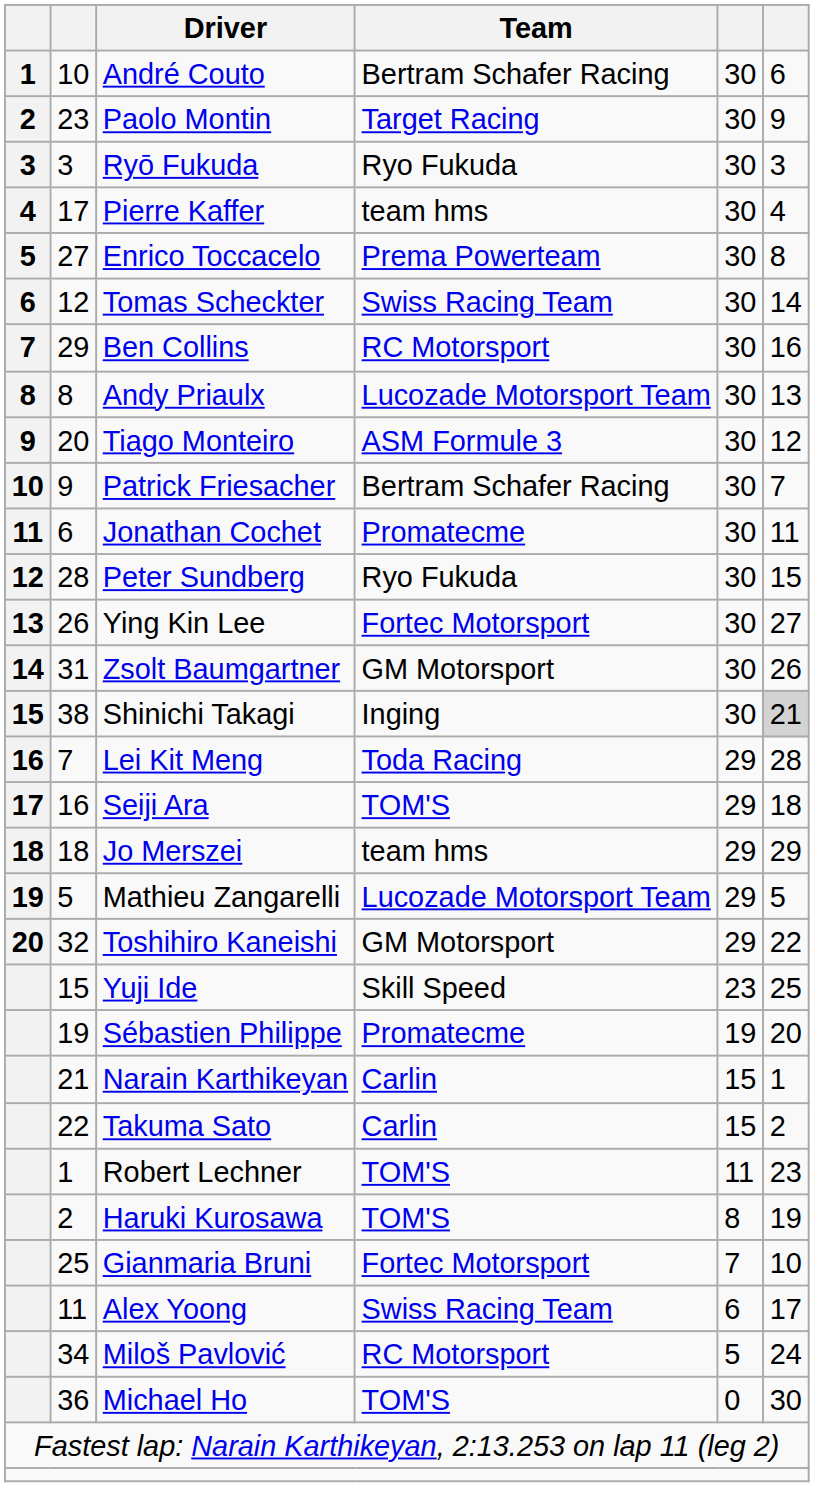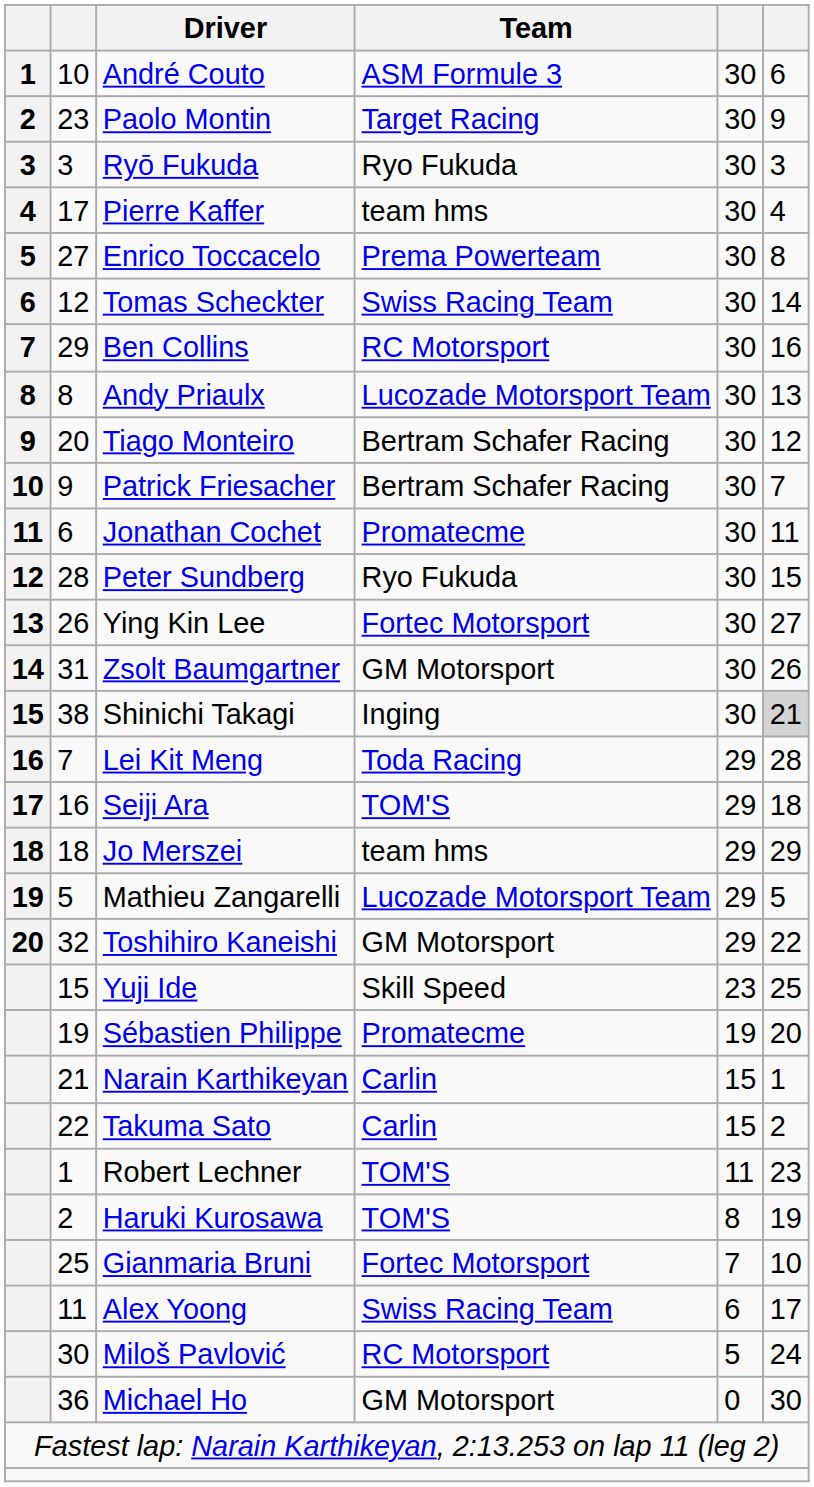André Couto | Team: Bertram Schafer Racing -> ASM Formule 3
Tiago Monteiro | Team: ASM Formule 3 -> Bertram Schafer Racing
Miloš Pavlović | column 2: 34 -> 30
Michael Ho | Team: TOM'S -> GM Motorsport
